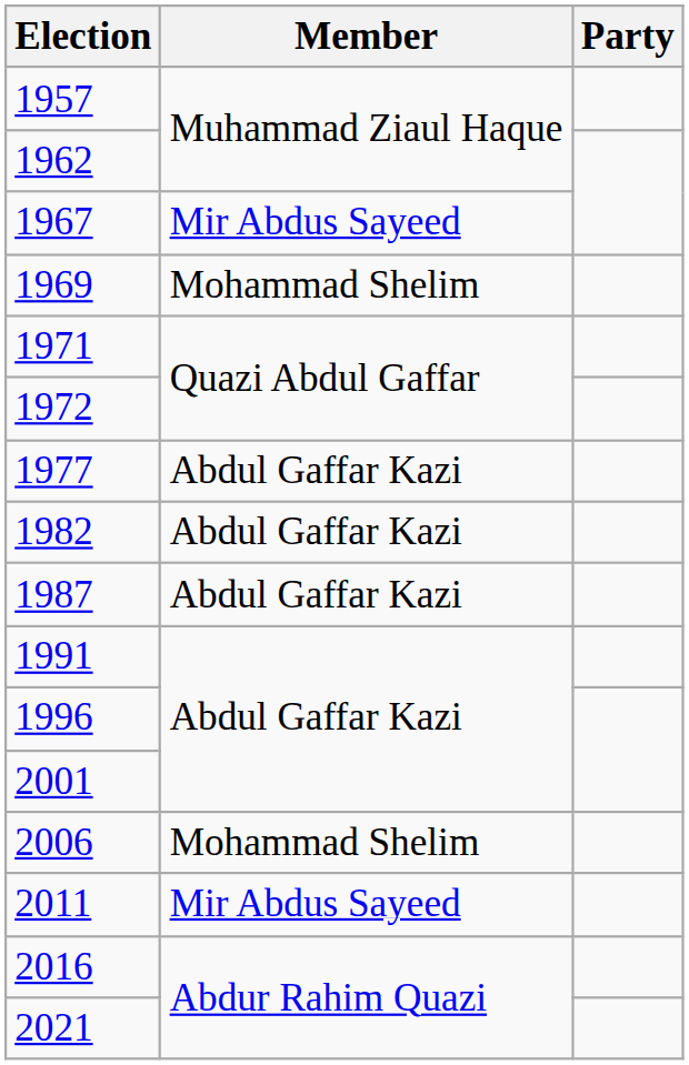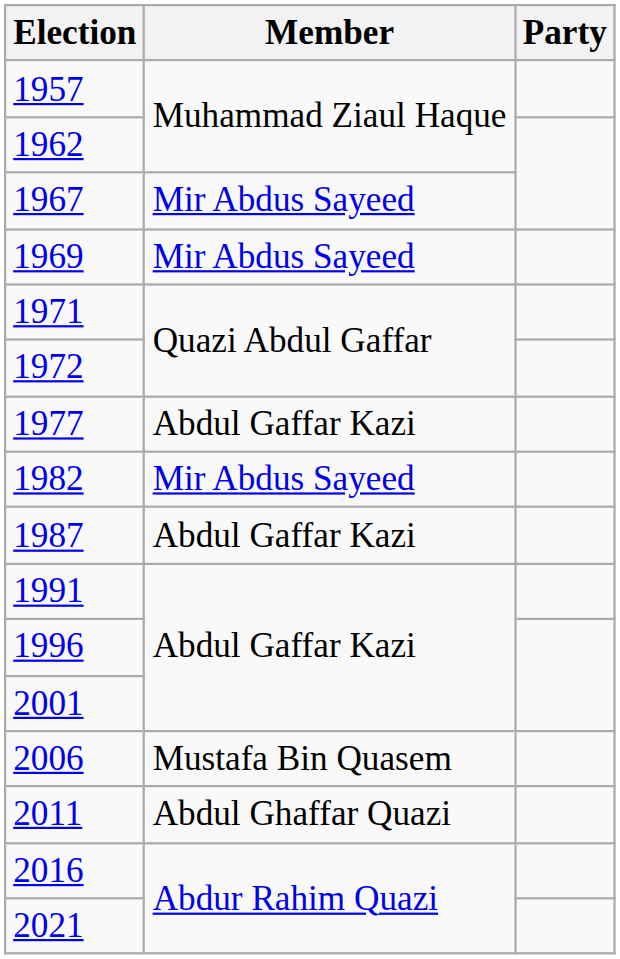1969 | Member: Mohammad Shelim -> Mir Abdus Sayeed
1982 | Member: Abdul Gaffar Kazi -> Mir Abdus Sayeed
2006 | Member: Mohammad Shelim -> Mustafa Bin Quasem
2011 | Member: Mir Abdus Sayeed -> Abdul Ghaffar Quazi
